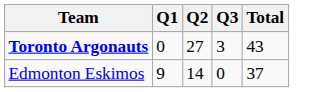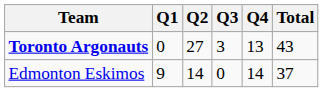+ column: Q4 | 13 | 14
